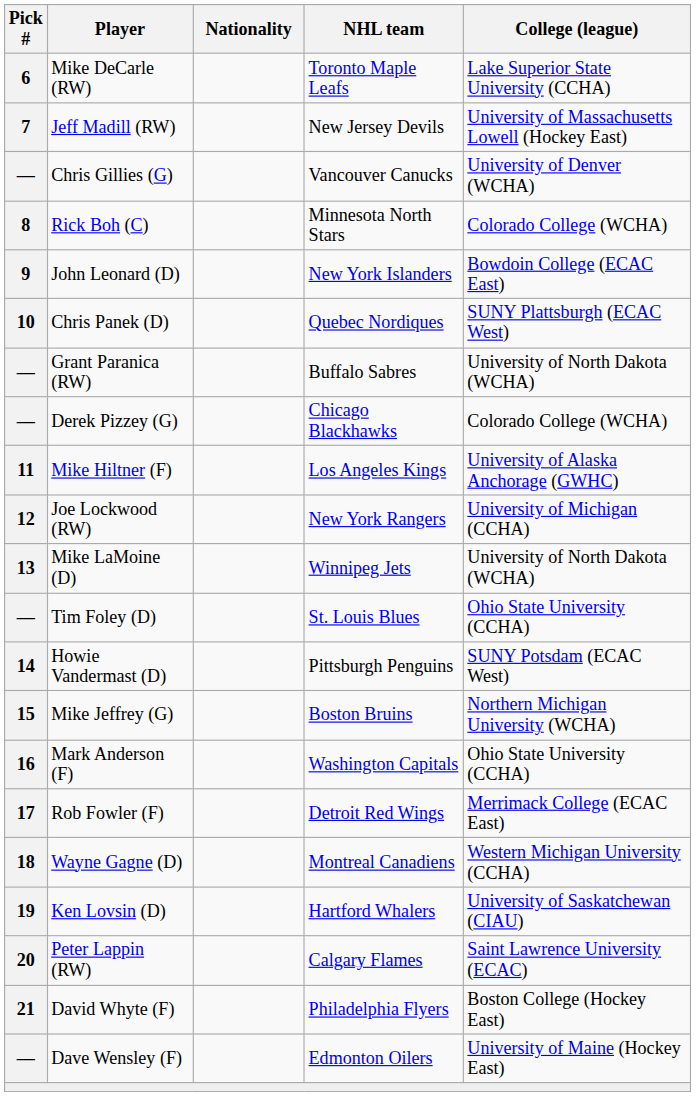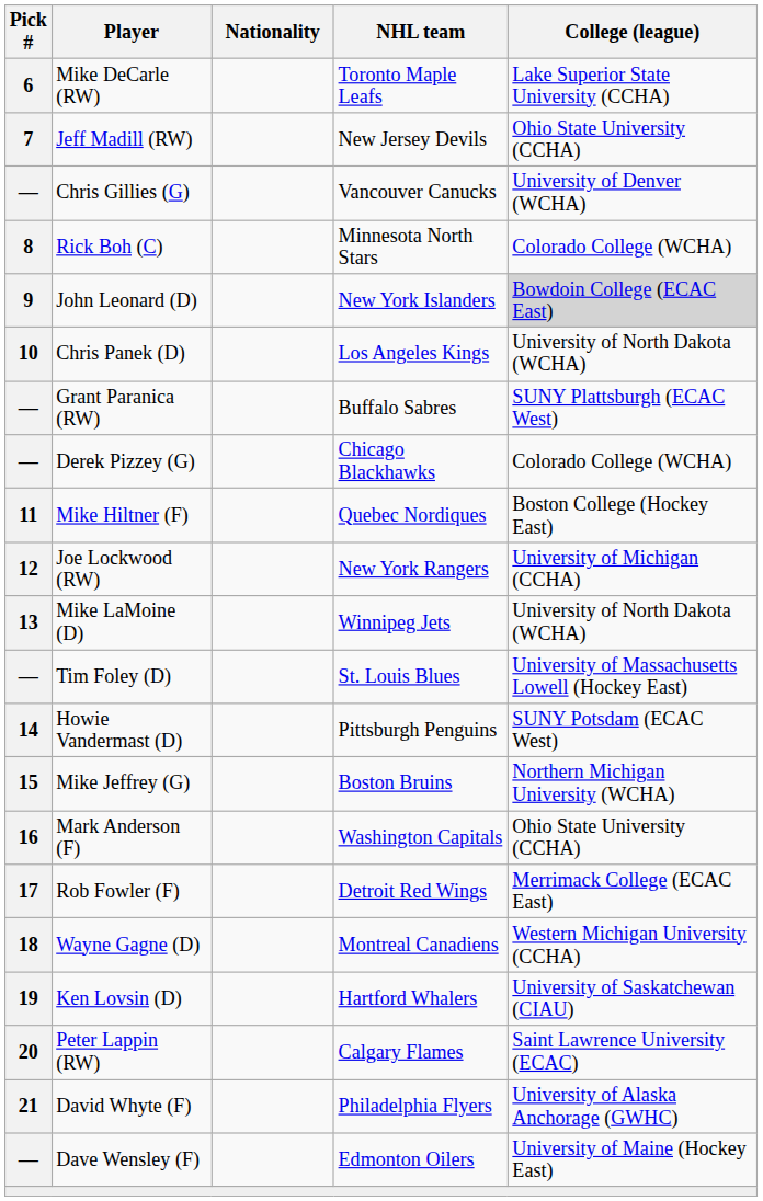Jeff Madill (RW) | College (league): University of Massachusetts Lowell (Hockey East) -> Ohio State University (CCHA)
John Leonard (D) | College (league): no background -> lightgrey background
Chris Panek (D) | NHL team: Quebec Nordiques -> Los Angeles Kings
Chris Panek (D) | College (league): SUNY Plattsburgh (ECAC West) -> University of North Dakota (WCHA)
Grant Paranica (RW) | College (league): University of North Dakota (WCHA) -> SUNY Plattsburgh (ECAC West)
Mike Hiltner (F) | NHL team: Los Angeles Kings -> Quebec Nordiques
Mike Hiltner (F) | College (league): University of Alaska Anchorage (GWHC) -> Boston College (Hockey East)
Tim Foley (D) | College (league): Ohio State University (CCHA) -> University of Massachusetts Lowell (Hockey East)
David Whyte (F) | College (league): Boston College (Hockey East) -> University of Alaska Anchorage (GWHC)
